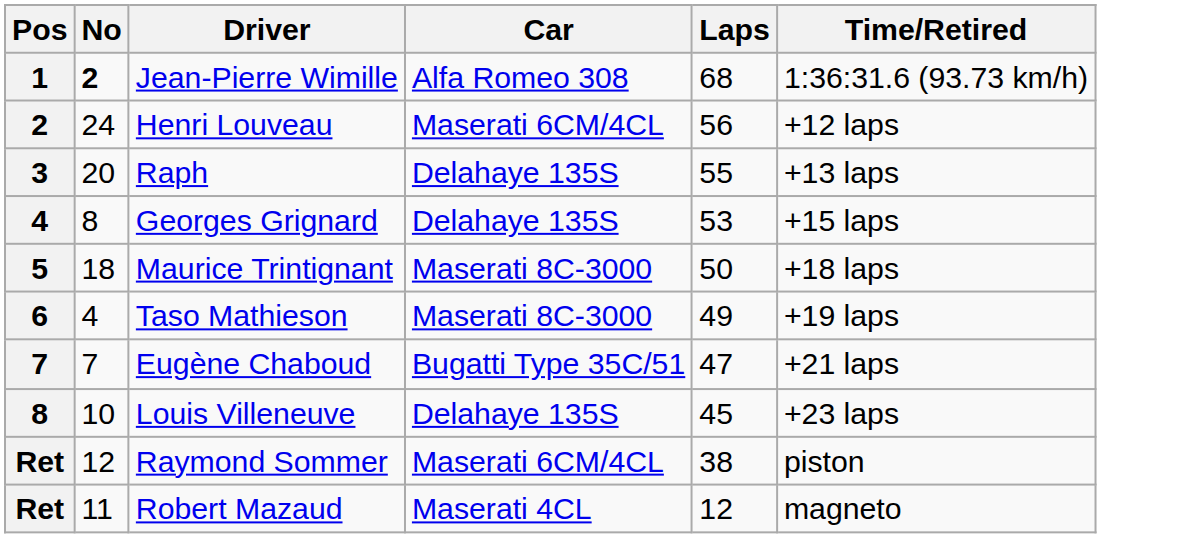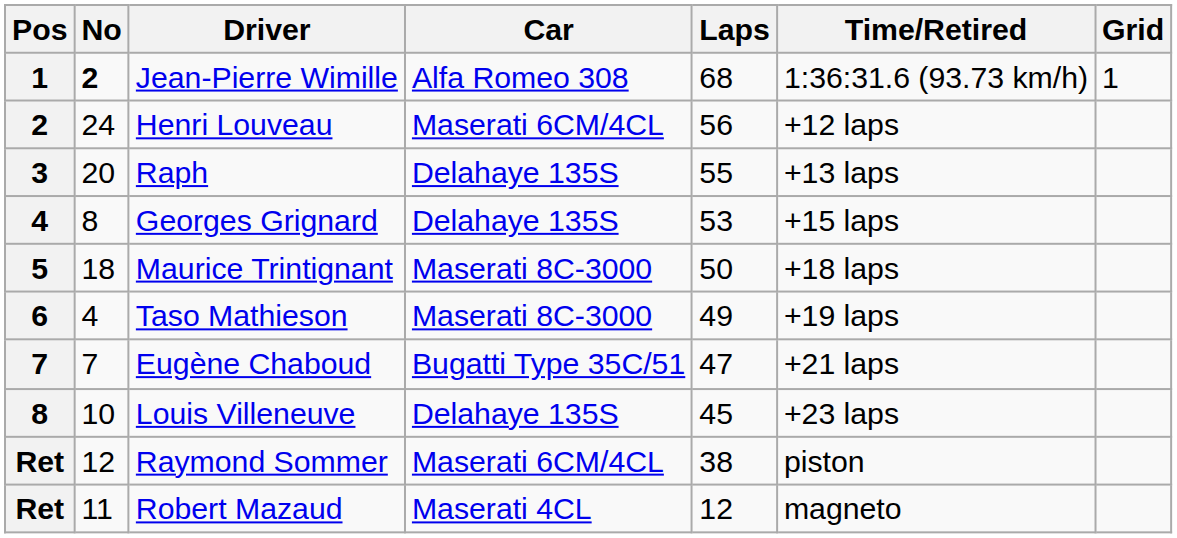+ column: Grid | 1
